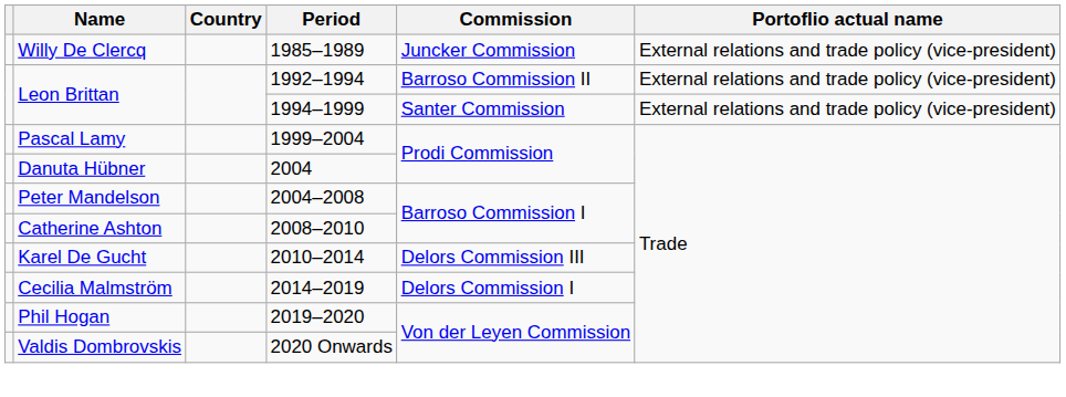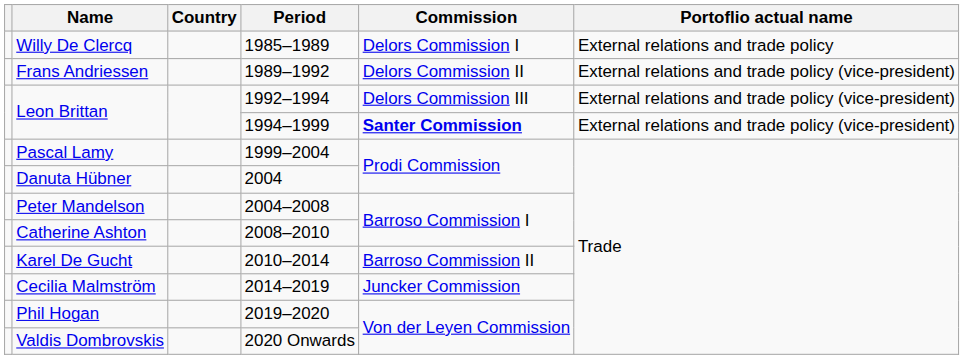Willy De Clercq | Commission: Juncker Commission -> Delors Commission I
Willy De Clercq | Portoflio actual name: External relations and trade policy (vice-president) -> External relations and trade policy
+ row: Frans Andriessen | 1989–1992 | Delors Commission II | External relations and trade policy (vice-president)
Leon Brittan / 1992–1994 | Commission: Barroso Commission II -> Delors Commission III
Leon Brittan / 1994–1999 | Commission: normal -> bold
Karel De Gucht | Commission: Delors Commission III -> Barroso Commission II
Cecilia Malmström | Commission: Delors Commission I -> Juncker Commission
